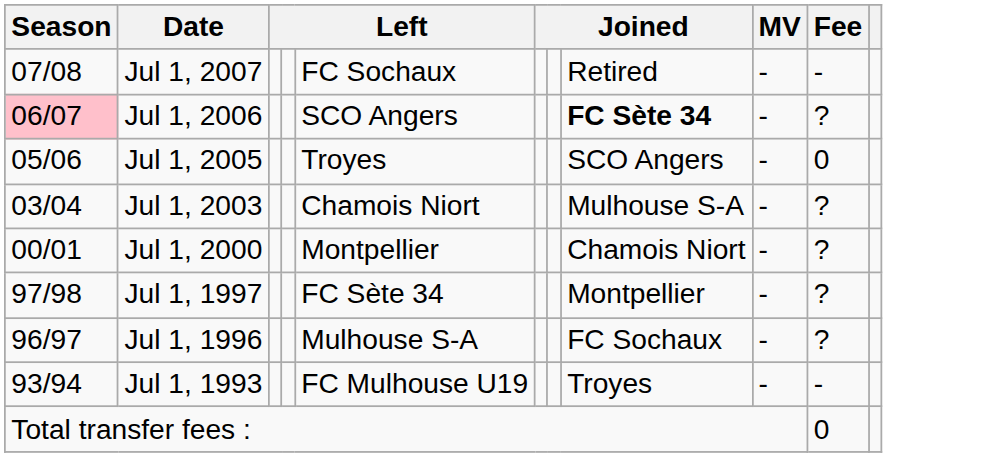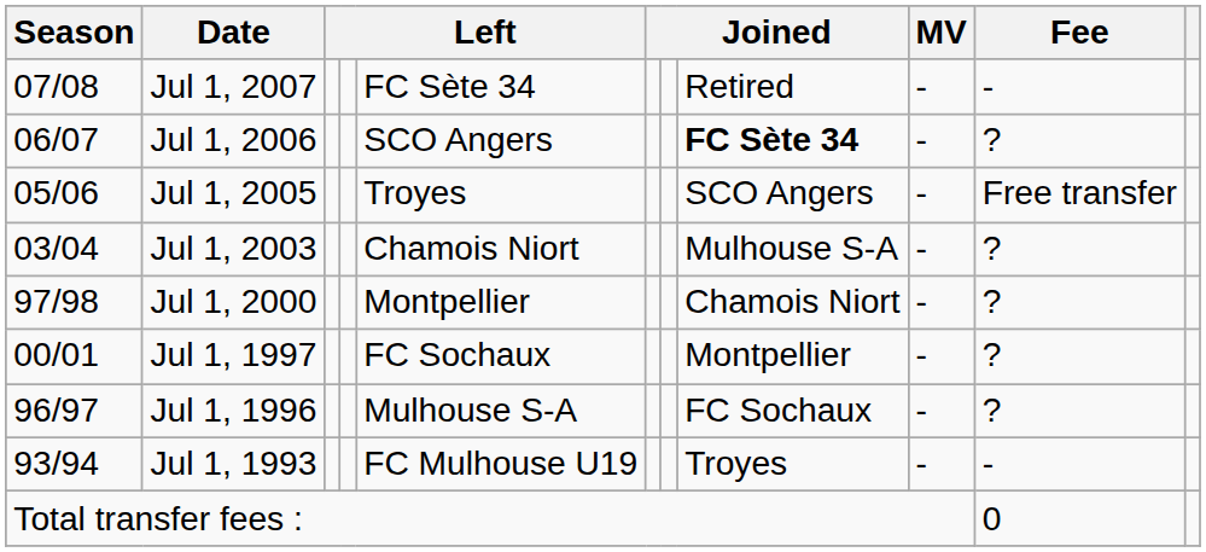Jul 1, 2007 | column 5: FC Sochaux -> FC Sète 34
Jul 1, 2006 | Season: pink background -> no background
Jul 1, 2005 | Fee: 0 -> Free transfer
Jul 1, 2000 | Season: 00/01 -> 97/98
Jul 1, 1997 | Season: 97/98 -> 00/01
Jul 1, 1997 | column 5: FC Sète 34 -> FC Sochaux
